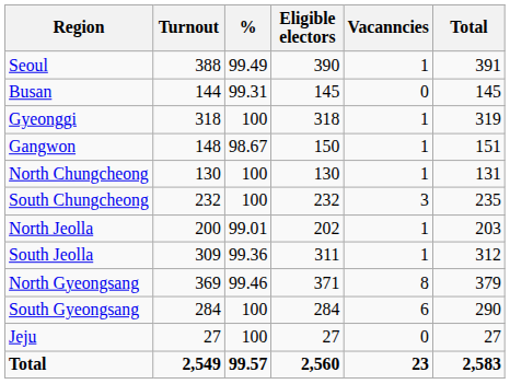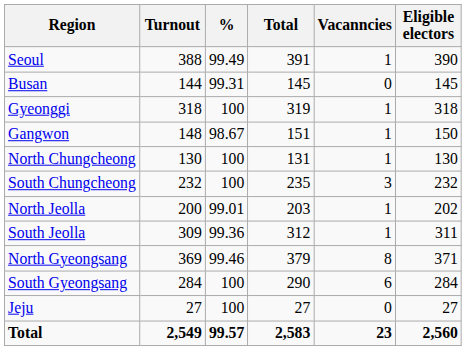columns swapped: Eligible electors <-> Total
